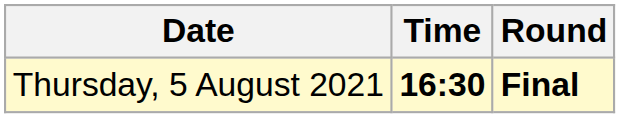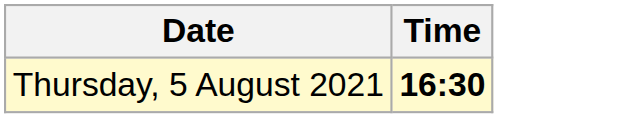- column: Round | Final
